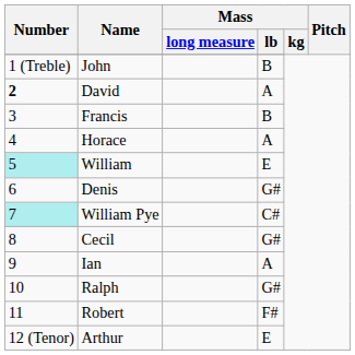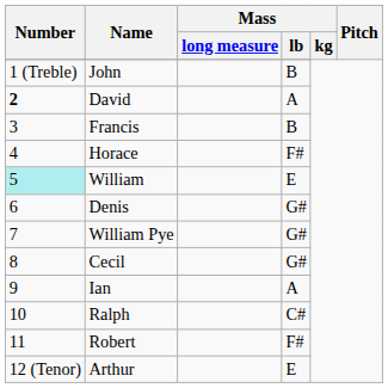Horace | Mass / lb: A -> F#
William Pye | Number: paleturquoise background -> no background
William Pye | Mass / lb: C# -> G#
Ralph | Mass / lb: G# -> C#
